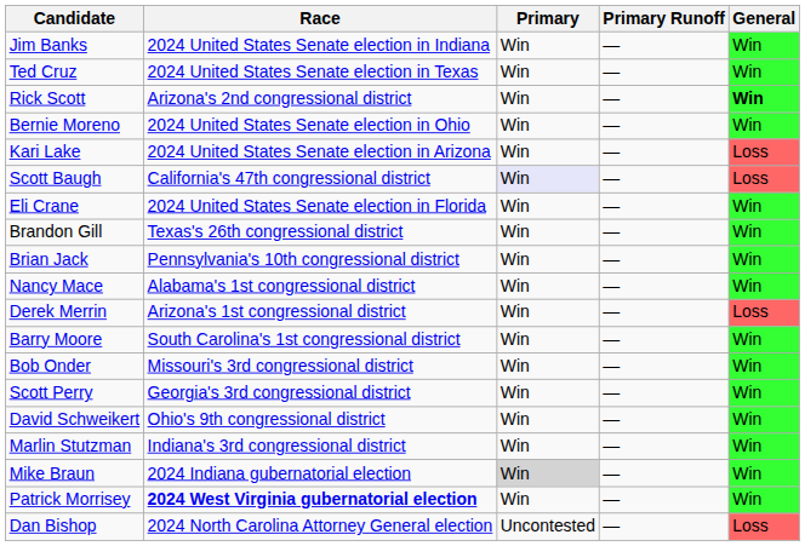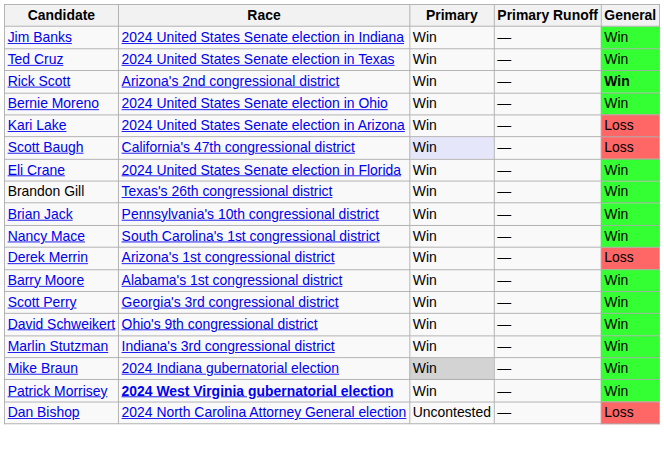Nancy Mace | Race: Alabama's 1st congressional district -> South Carolina's 1st congressional district
Barry Moore | Race: South Carolina's 1st congressional district -> Alabama's 1st congressional district
- row: Bob Onder | Missouri's 3rd congressional district | Win | — | Win
